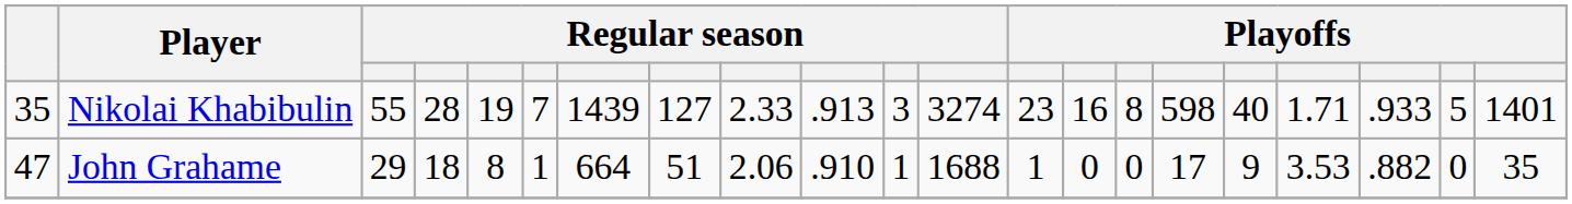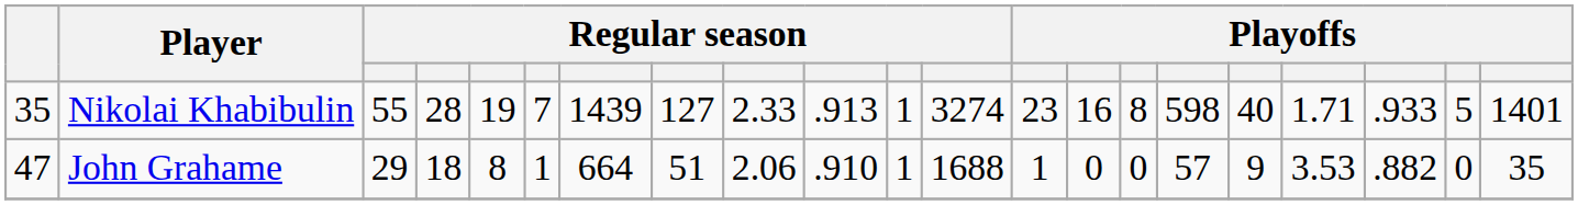Nikolai Khabibulin | column 11: 3 -> 1
John Grahame | column 16: 17 -> 57
